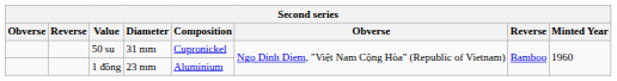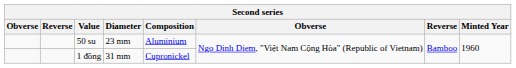50 su | Diameter: 31 mm -> 23 mm
50 su | Composition: Cupronickel -> Aluminium
1 đồng | Diameter: 23 mm -> 31 mm
1 đồng | Composition: Aluminium -> Cupronickel
